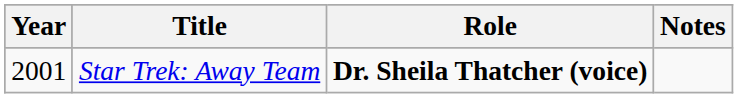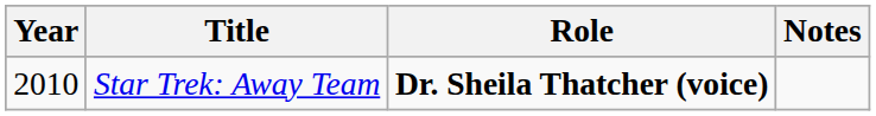Star Trek: Away Team | Year: 2001 -> 2010
